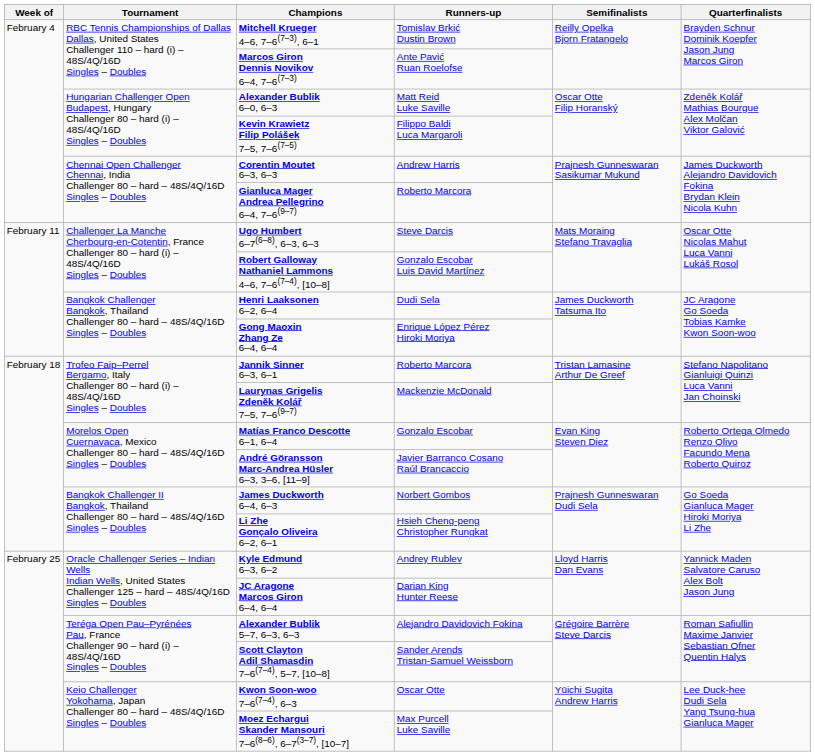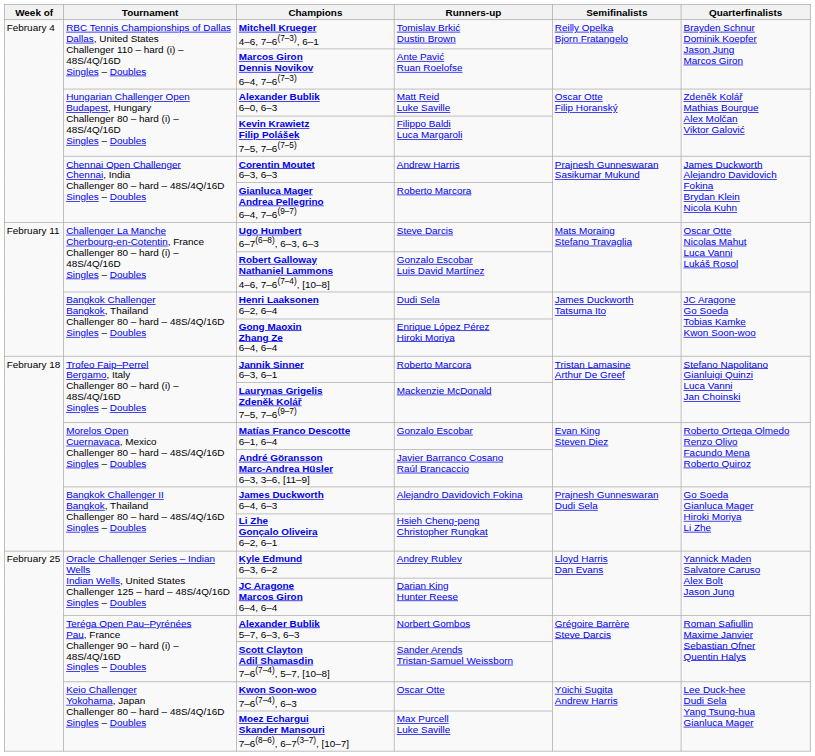James Duckworth 6–4, 6–3 | Runners-up: Norbert Gombos -> Alejandro Davidovich Fokina
Alexander Bublik 5–7, 6–3, 6–3 | Runners-up: Alejandro Davidovich Fokina -> Norbert Gombos
